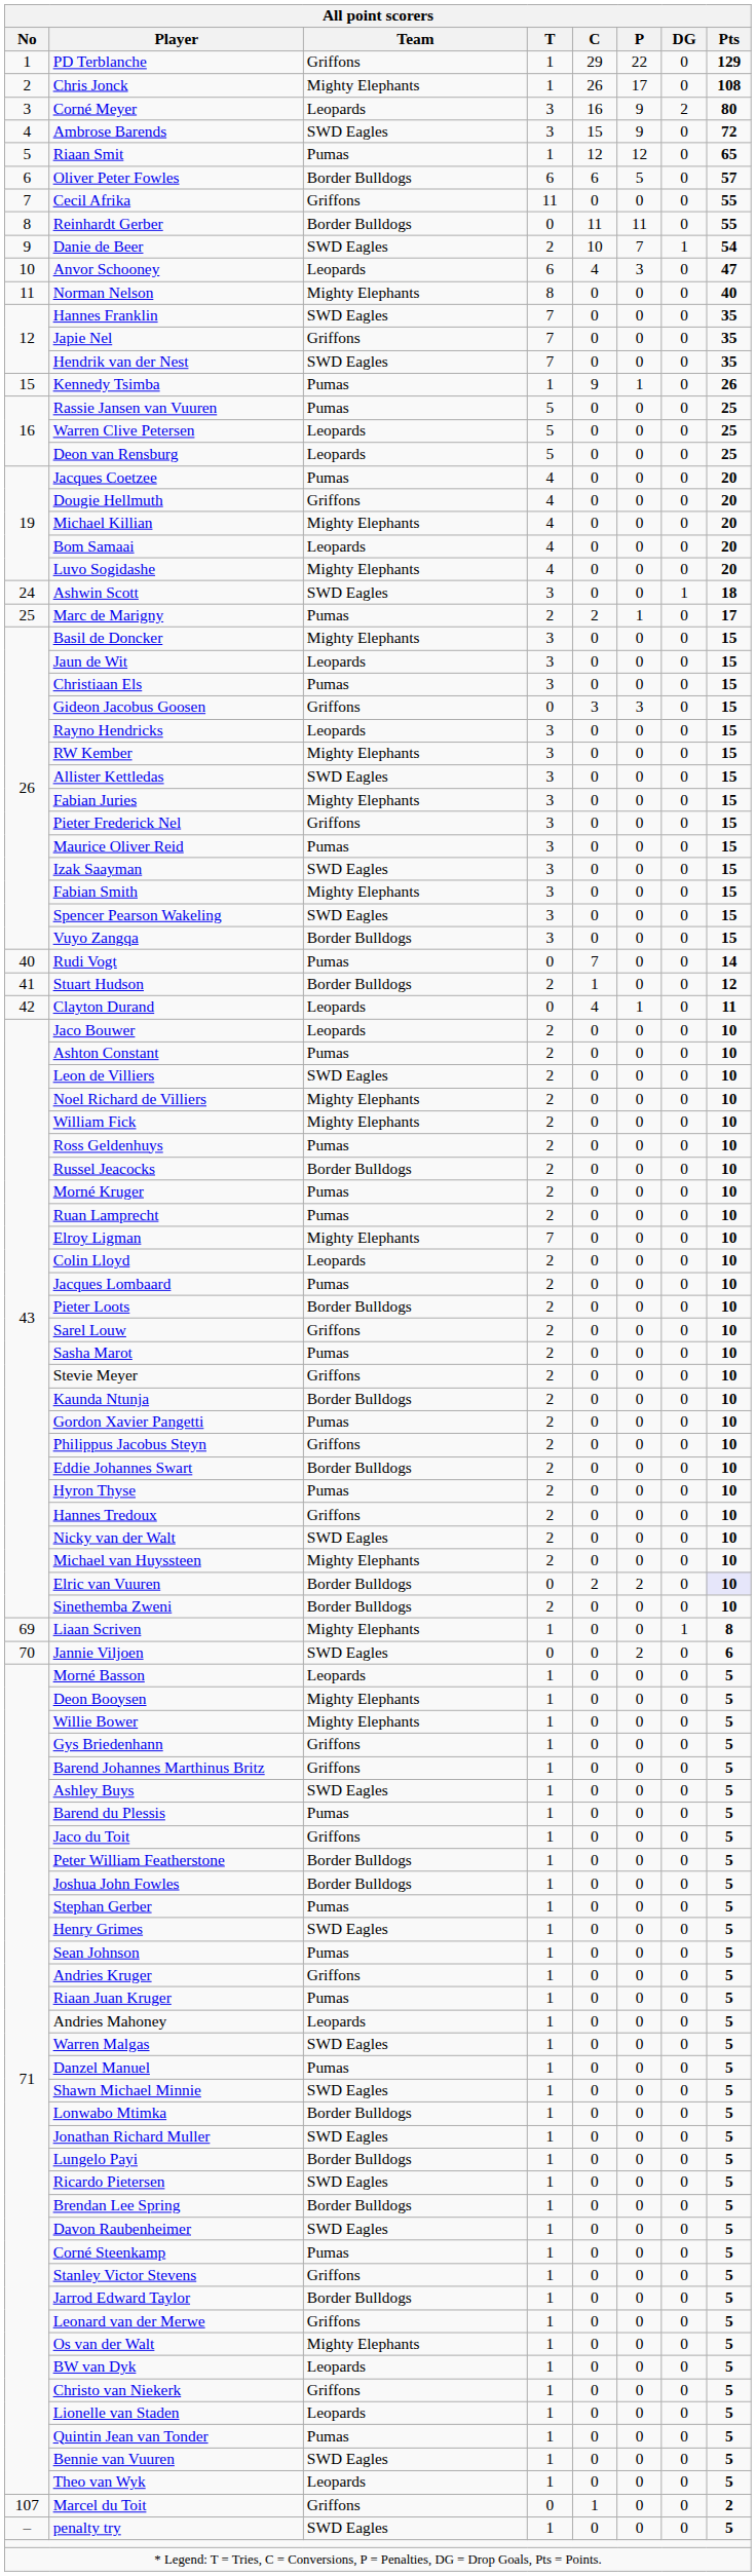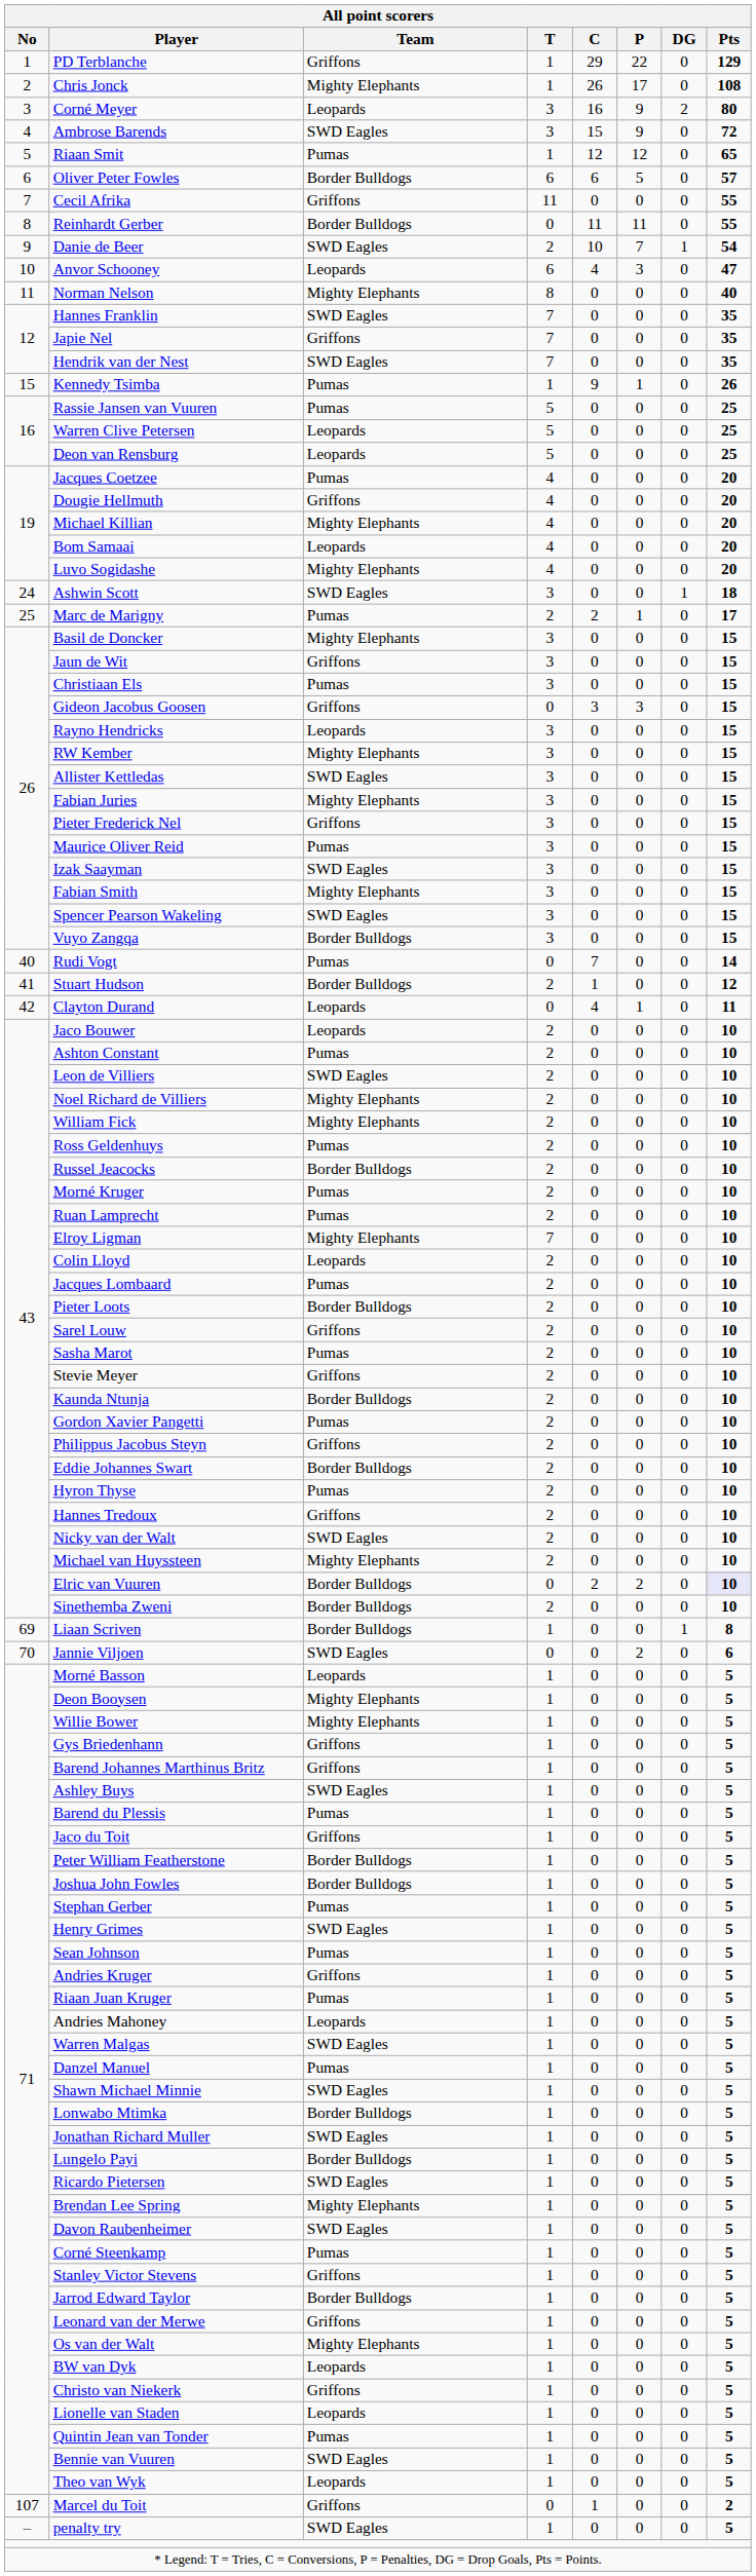Jaun de Wit | Team: Leopards -> Griffons
Liaan Scriven | Team: Mighty Elephants -> Border Bulldogs
Brendan Lee Spring | Team: Border Bulldogs -> Mighty Elephants
